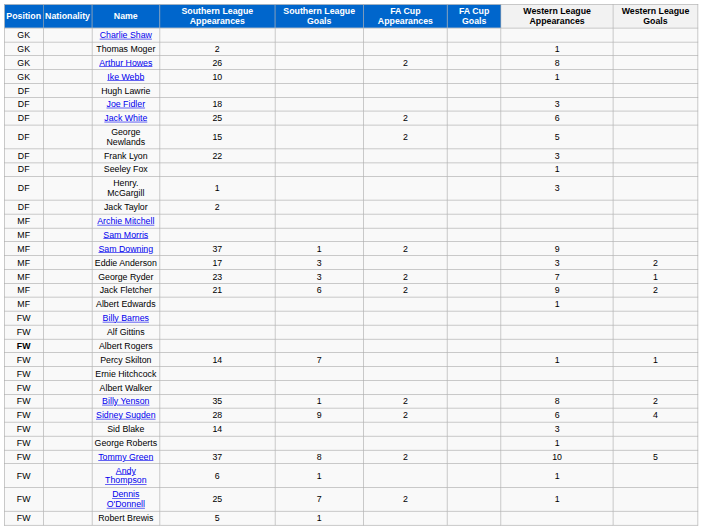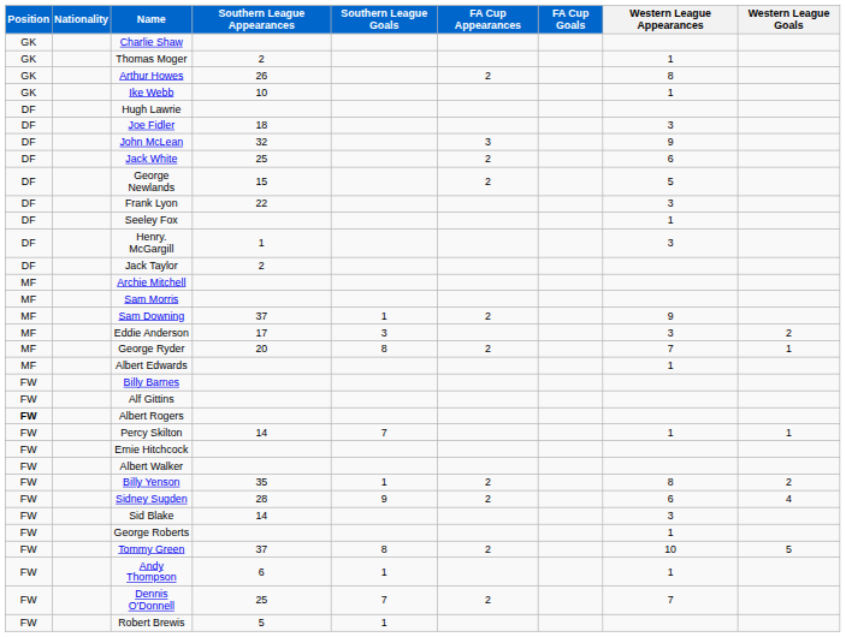+ row: DF | John McLean | 32 | 3 | 9
George Ryder | Southern League Appearances: 23 -> 20
George Ryder | Southern League Goals: 3 -> 8
- row: MF | Jack Fletcher | 21 | 6 | 2 | 9 | 2
Dennis O'Donnell | Western League Appearances: 1 -> 7
